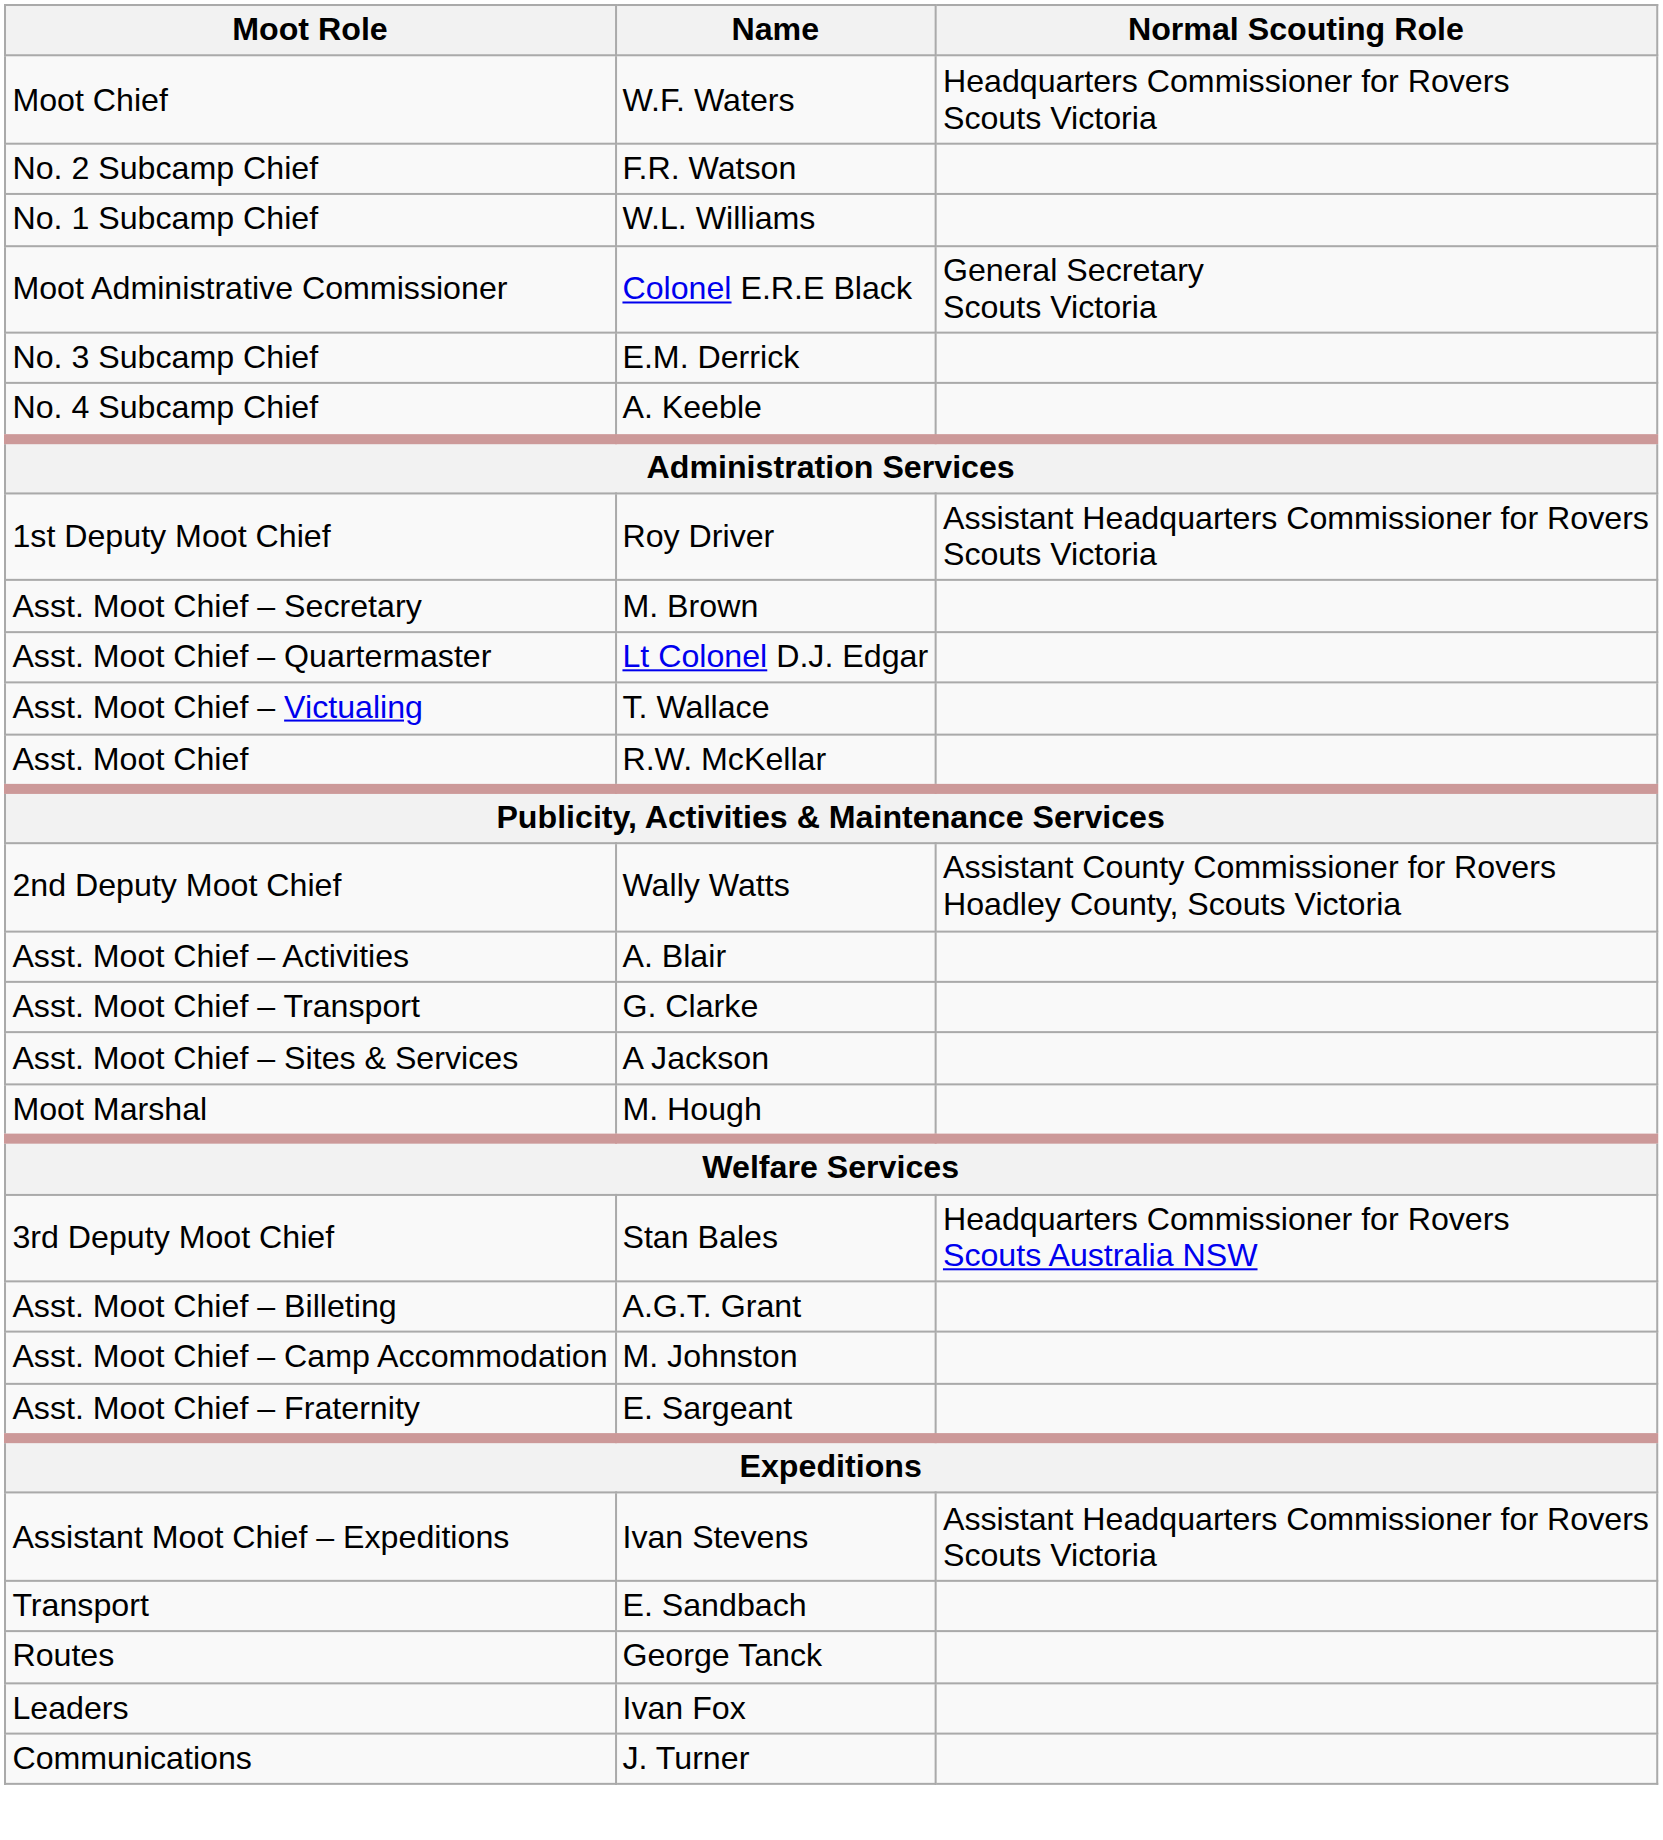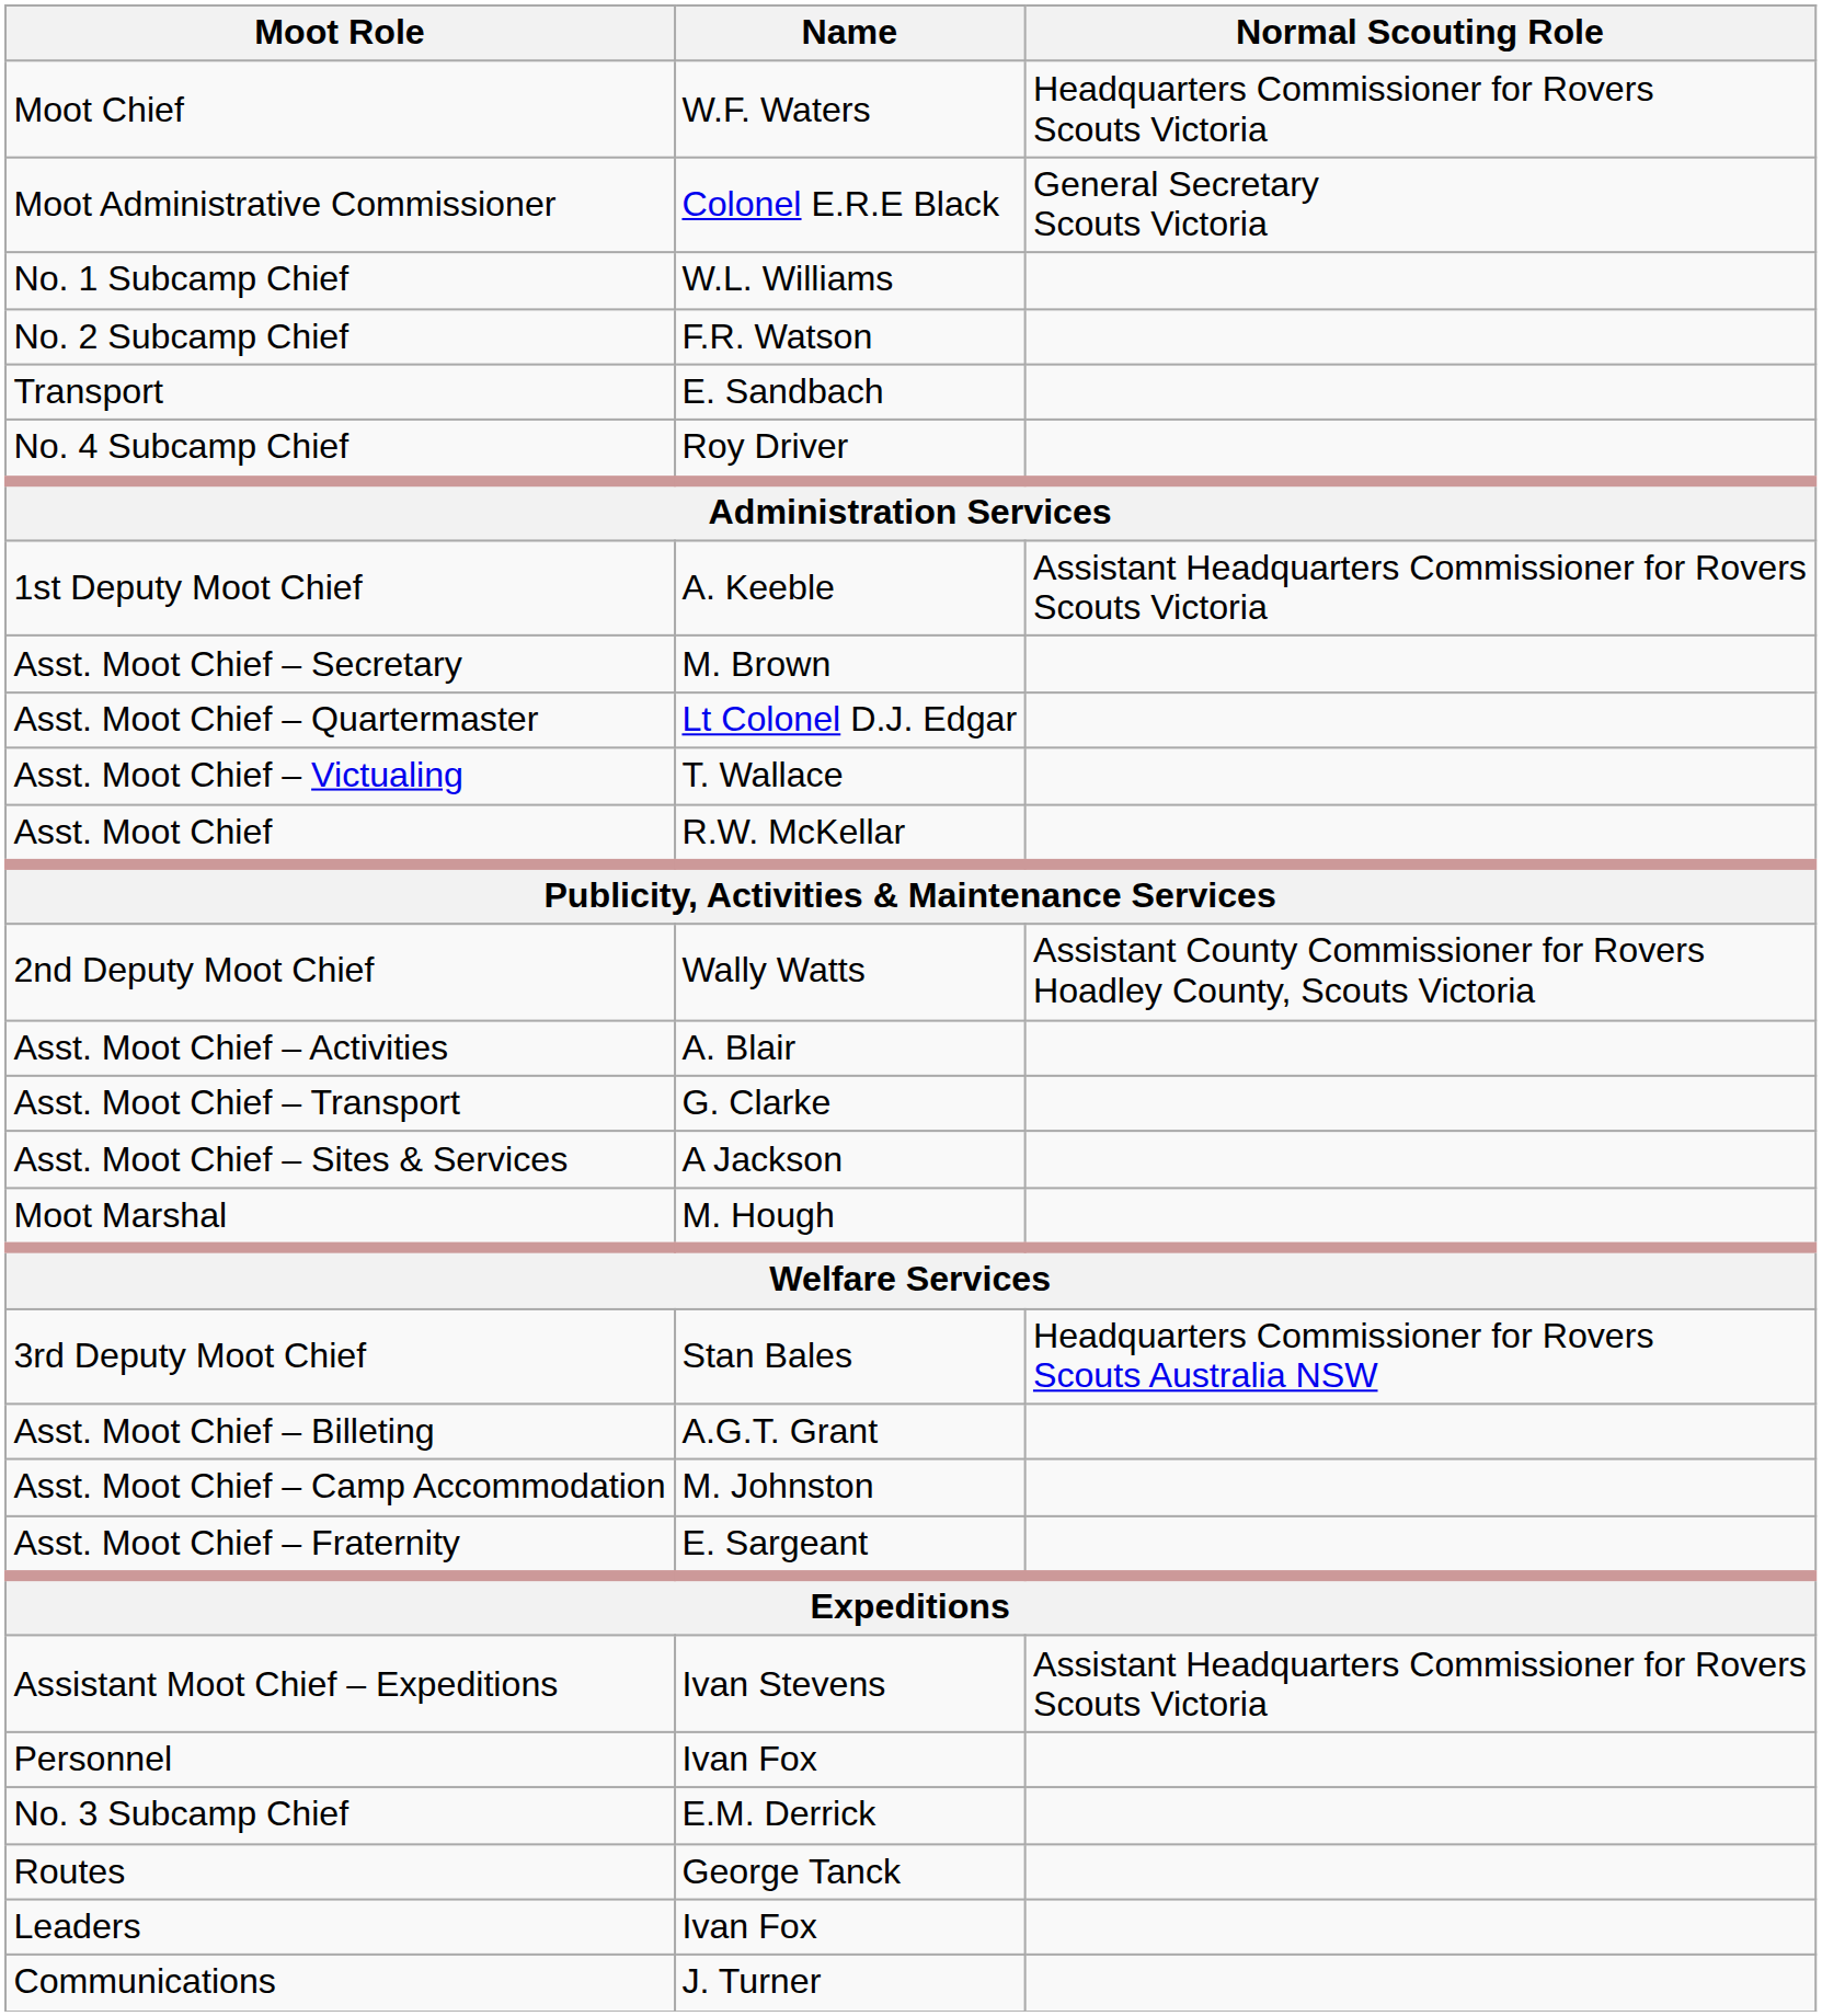rows swapped: Moot Administrative Commissioner <-> No. 2 Subcamp Chief
rows swapped: No. 3 Subcamp Chief <-> Transport
No. 4 Subcamp Chief | Name: A. Keeble -> Roy Driver
1st Deputy Moot Chief | Name: Roy Driver -> A. Keeble
+ row: Personnel | Ivan Fox
